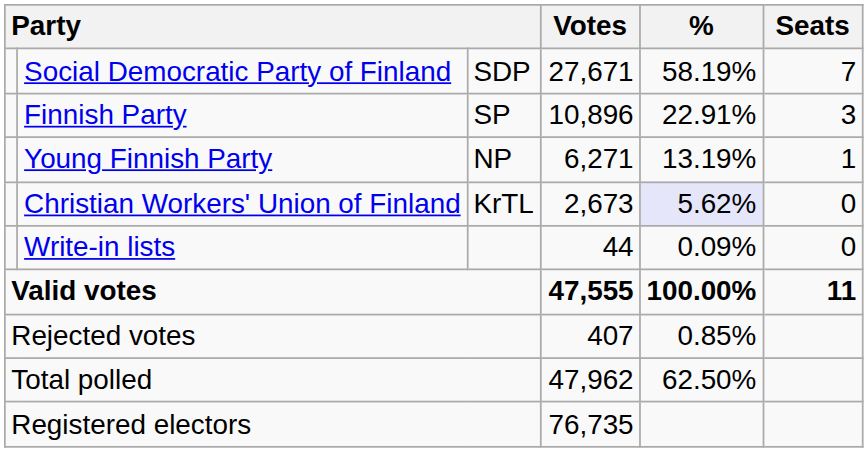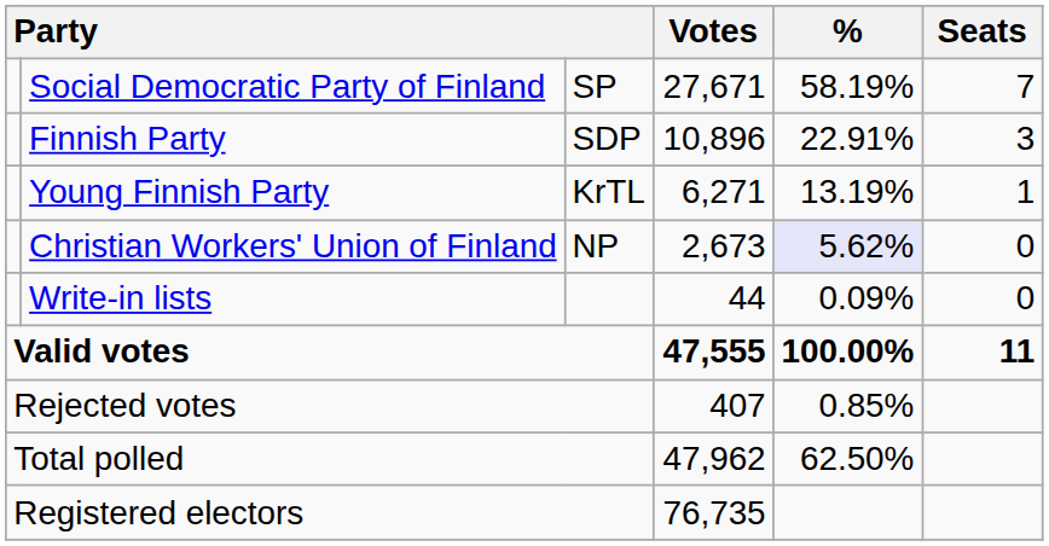Social Democratic Party of Finland | column 3: SDP -> SP
Finnish Party | column 3: SP -> SDP
Young Finnish Party | column 3: NP -> KrTL
Christian Workers' Union of Finland | column 3: KrTL -> NP
